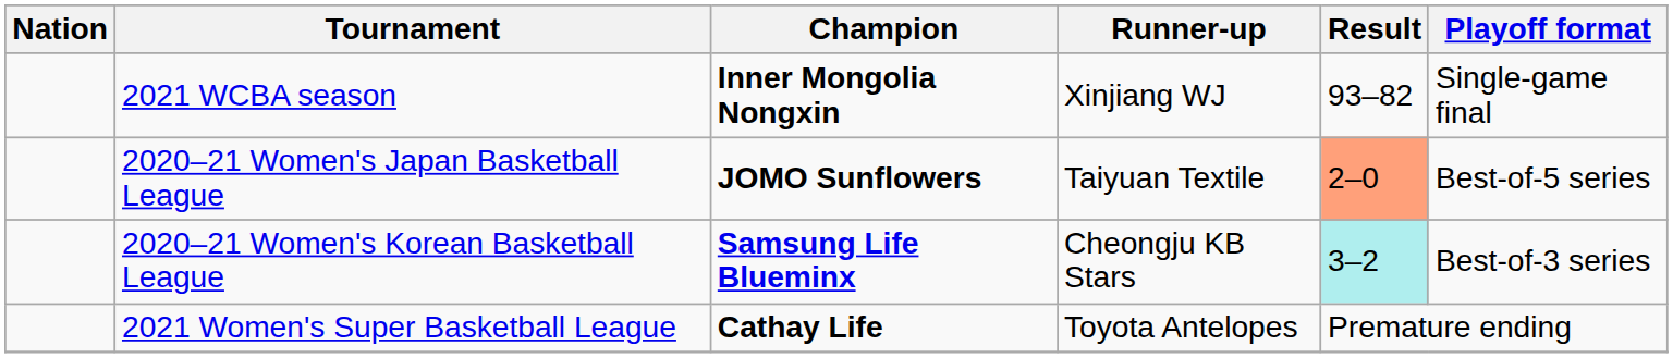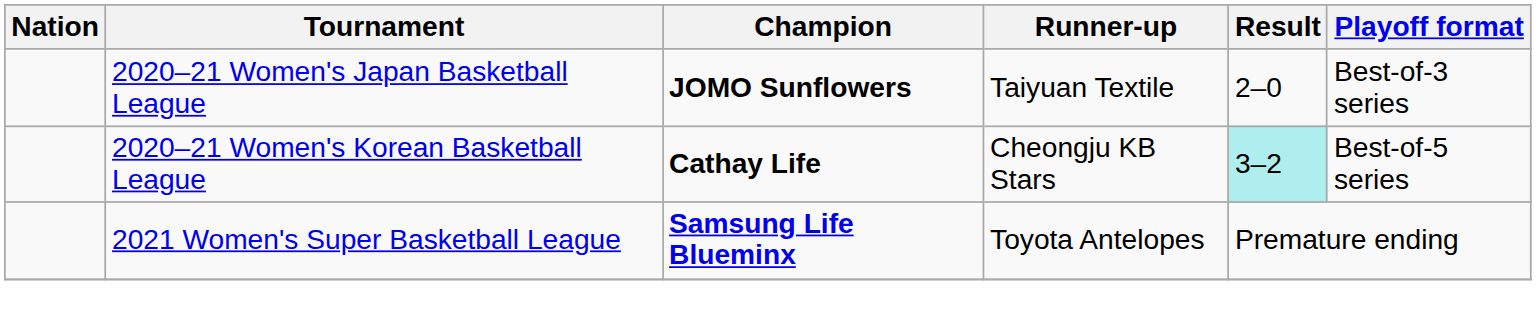- row: 2021 WCBA season | Inner Mongolia Nongxin | Xinjiang WJ | 93–82 | Single-game final
2020–21 Women's Japan Basketball League | Result: lightsalmon background -> no background
2020–21 Women's Japan Basketball League | Playoff format: Best-of-5 series -> Best-of-3 series
2020–21 Women's Korean Basketball League | Champion: Samsung Life Blueminx -> Cathay Life
2020–21 Women's Korean Basketball League | Playoff format: Best-of-3 series -> Best-of-5 series
2021 Women's Super Basketball League | Champion: Cathay Life -> Samsung Life Blueminx
